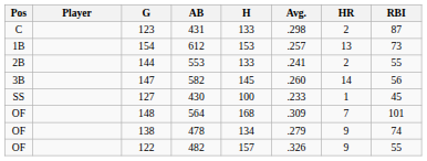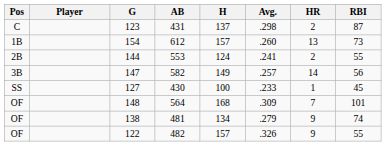123 | H: 133 -> 137
154 | H: 153 -> 157
154 | Avg.: .257 -> .260
144 | H: 133 -> 124
147 | H: 145 -> 149
147 | Avg.: .260 -> .257
138 | AB: 478 -> 481
